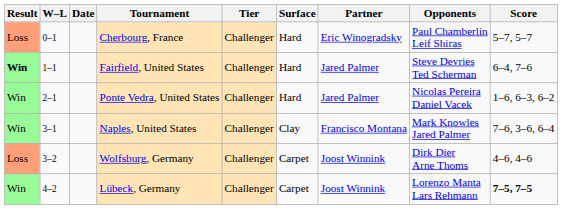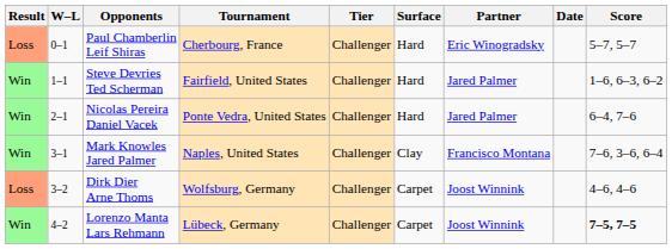columns swapped: Date <-> Opponents
Fairfield, United States | Result: bold -> normal
Fairfield, United States | Score: 6–4, 7–6 -> 1–6, 6–3, 6–2
Ponte Vedra, United States | Score: 1–6, 6–3, 6–2 -> 6–4, 7–6
